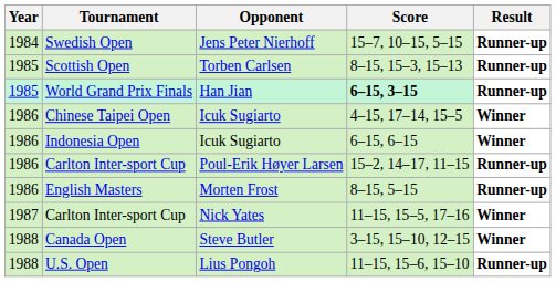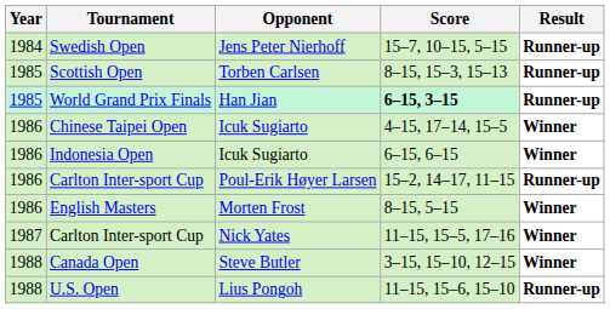English Masters | Result: Runner-up -> Winner
